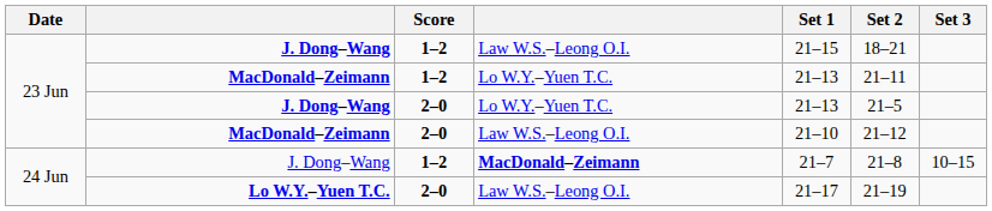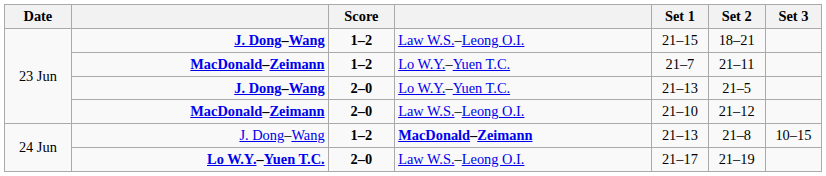MacDonald–Zeimann / Lo W.Y.–Yuen T.C. | Set 1: 21–13 -> 21–7
J. Dong–Wang / MacDonald–Zeimann | Set 1: 21–7 -> 21–13
